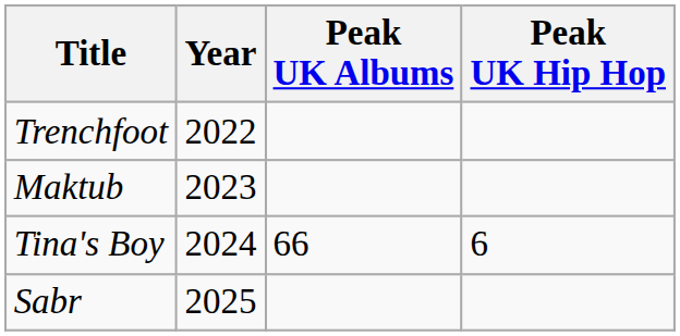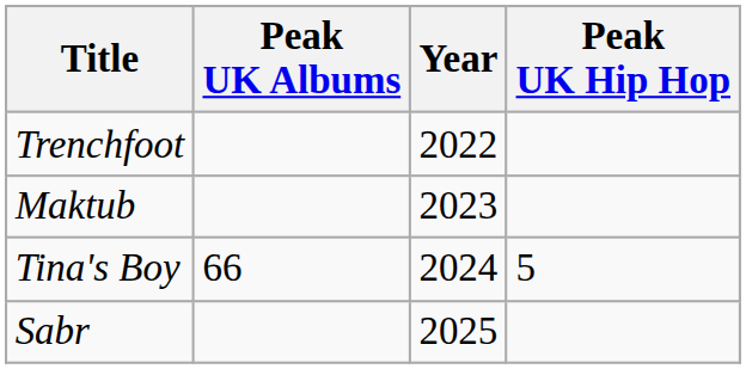columns swapped: Year <-> Peak UK Albums
Tina's Boy | Peak UK Hip Hop: 6 -> 5
